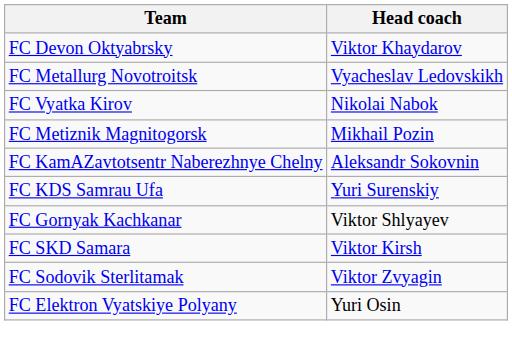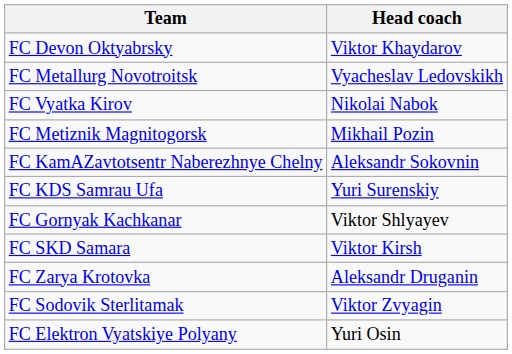+ row: FC Zarya Krotovka | Aleksandr Druganin
